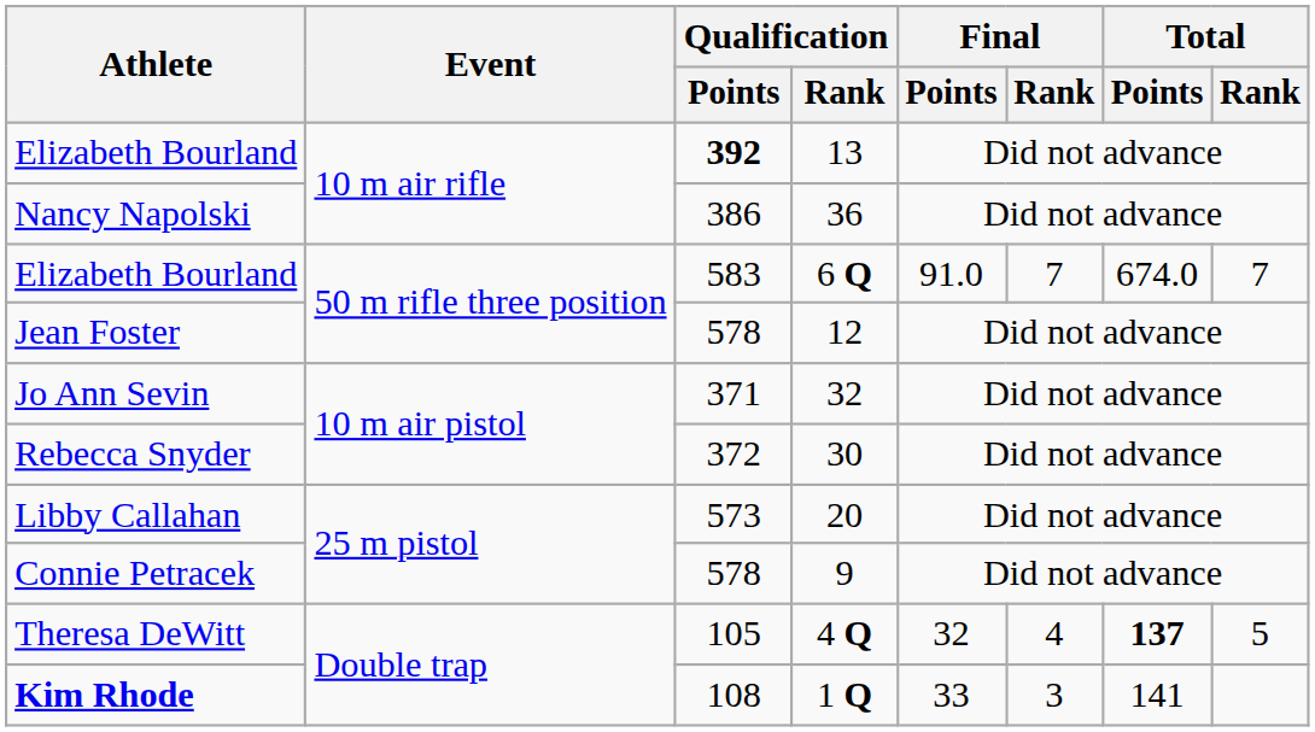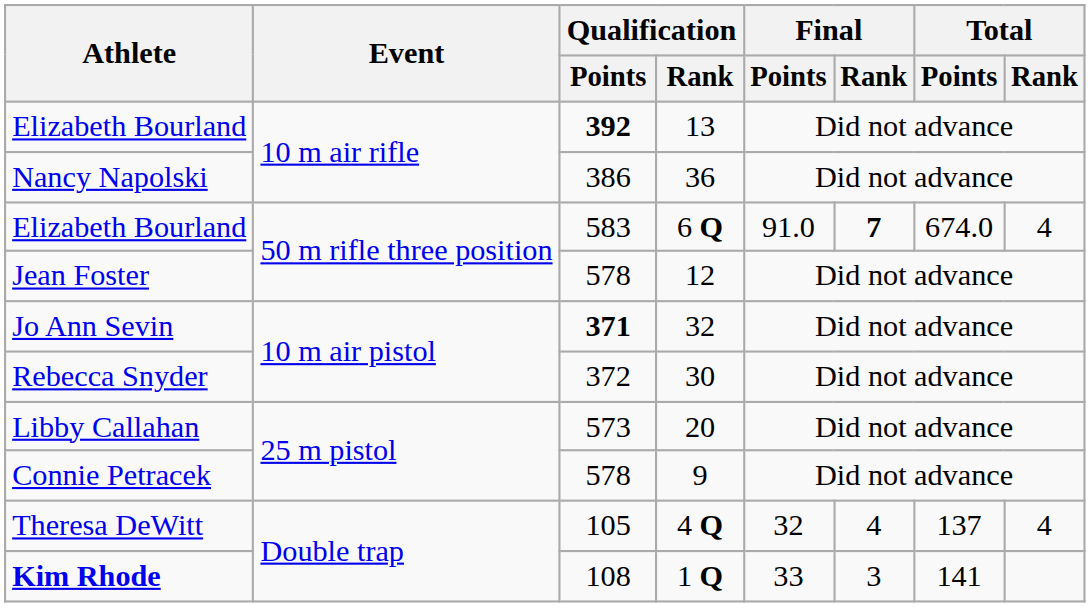Elizabeth Bourland / 6 Q | Final / Rank: normal -> bold
Elizabeth Bourland / 6 Q | Total / Rank: 7 -> 4
Jo Ann Sevin | Qualification / Points: normal -> bold
Theresa DeWitt | Total / Points: bold -> normal
Theresa DeWitt | Total / Rank: 5 -> 4
